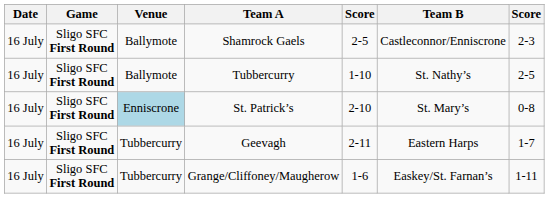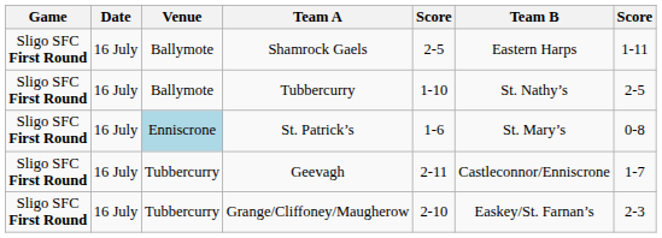columns swapped: Game <-> Date
Shamrock Gaels | Team B: Castleconnor/Enniscrone -> Eastern Harps
Shamrock Gaels | column 7: 2-3 -> 1-11
St. Patrick’s | column 5: 2-10 -> 1-6
Geevagh | Team B: Eastern Harps -> Castleconnor/Enniscrone
Grange/Cliffoney/Maugherow | column 5: 1-6 -> 2-10
Grange/Cliffoney/Maugherow | column 7: 1-11 -> 2-3
